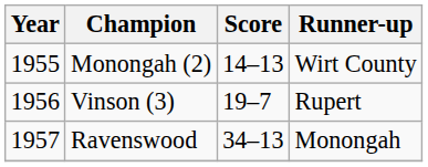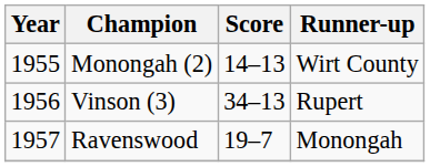Vinson (3) | Score: 19–7 -> 34–13
Ravenswood | Score: 34–13 -> 19–7
